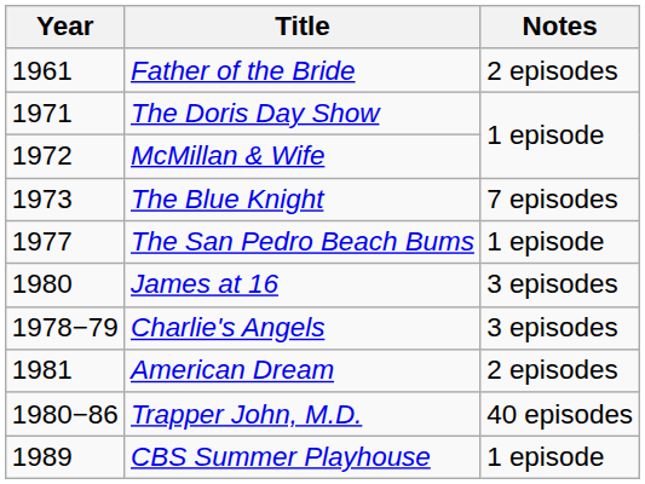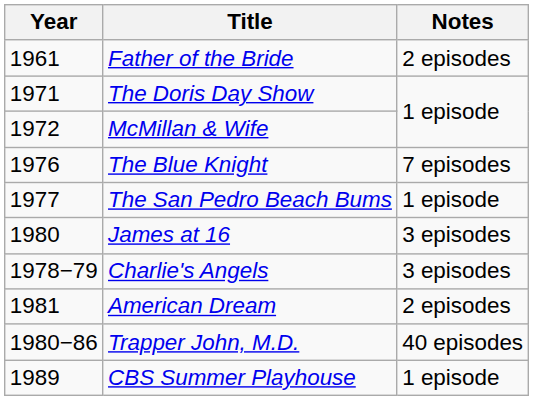The Blue Knight | Year: 1973 -> 1976
